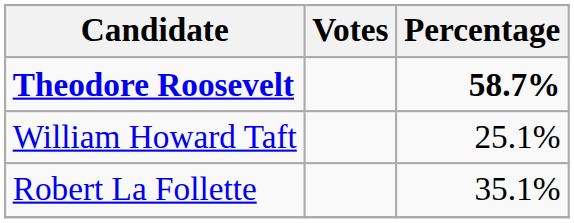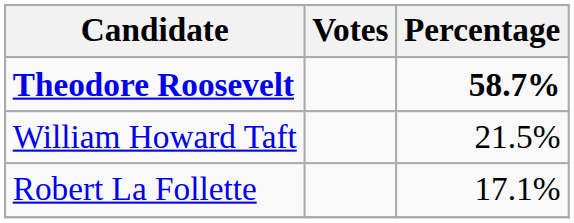William Howard Taft | Percentage: 25.1% -> 21.5%
Robert La Follette | Percentage: 35.1% -> 17.1%
